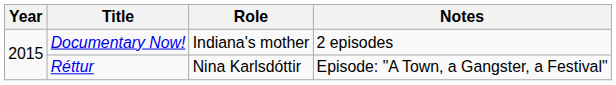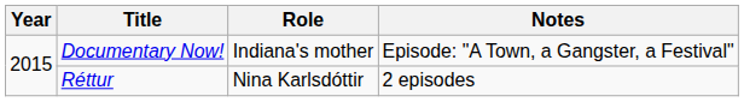Documentary Now! | Notes: 2 episodes -> Episode: "A Town, a Gangster, a Festival"
Réttur | Notes: Episode: "A Town, a Gangster, a Festival" -> 2 episodes
